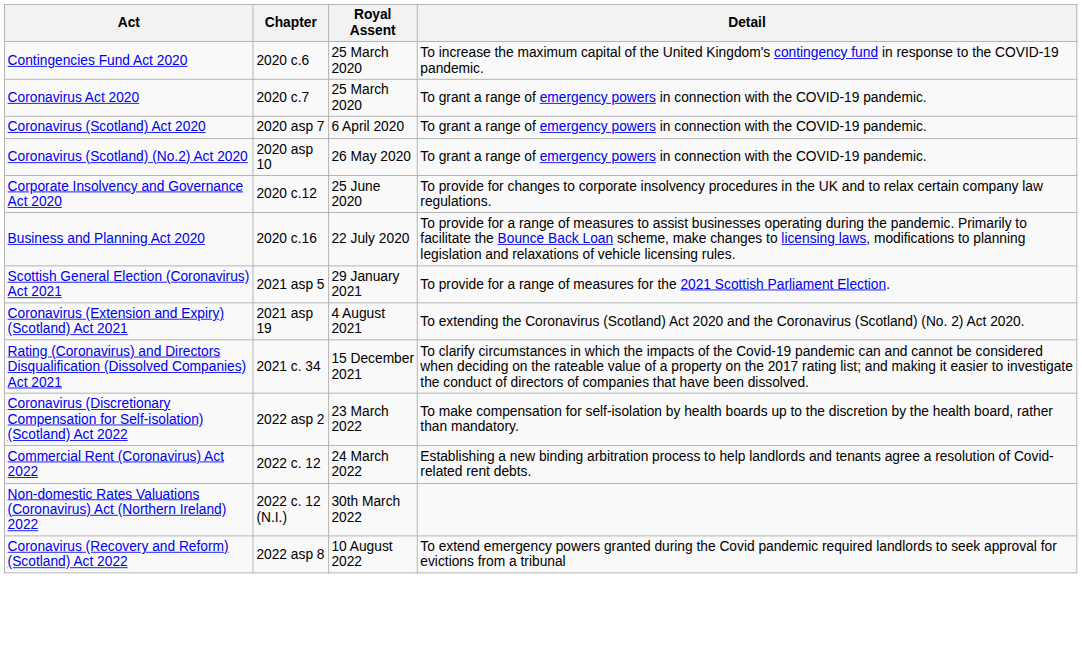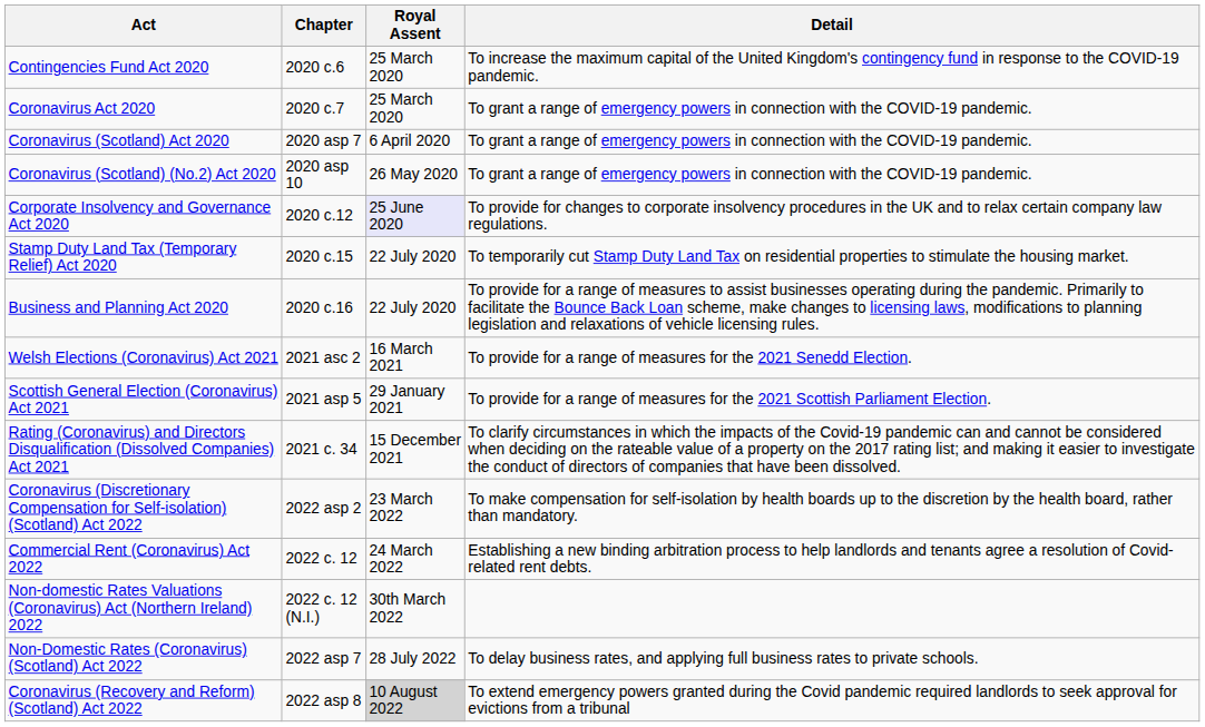Corporate Insolvency and Governance Act 2020 | Royal Assent: no background -> lavender background
+ row: Stamp Duty Land Tax (Temporary Relief) Act 2020 | 2020 c.15 | 22 July 2020 | To temporarily cut Stamp Duty Land Tax on residential properties to stimulate the housing market.
+ row: Welsh Elections (Coronavirus) Act 2021 | 2021 asc 2 | 16 March 2021 | To provide for a range of measures for the 2021 Senedd Election.
- row: Coronavirus (Extension and Expiry) (Scotland) Act 2021 | 2021 asp 19 | 4 August 2021 | To extending the Coronavirus (Scotland) Act 2020 and the Coronavirus (Scotland) (No. 2) Act 2020.
+ row: Non-Domestic Rates (Coronavirus) (Scotland) Act 2022 | 2022 asp 7 | 28 July 2022 | To delay business rates, and applying full business rates to private schools.
Coronavirus (Recovery and Reform) (Scotland) Act 2022 | Royal Assent: no background -> lightgrey background
